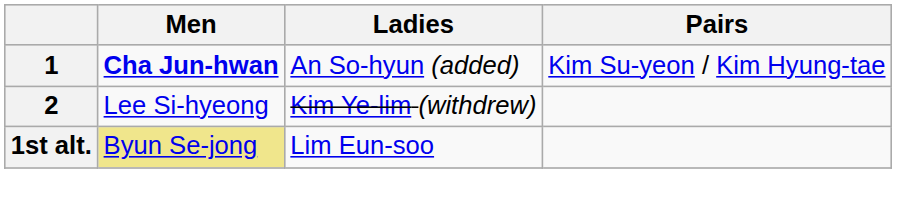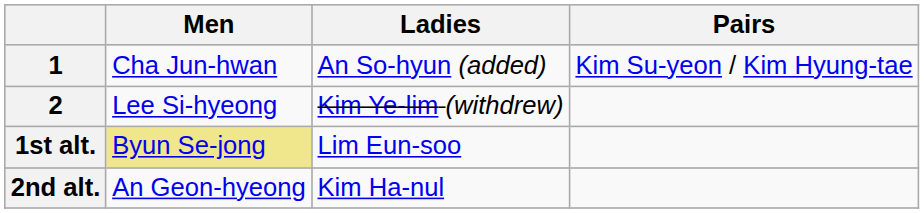1 | Men: bold -> normal
+ row: 2nd alt. | An Geon-hyeong | Kim Ha-nul
